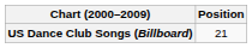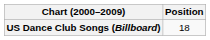US Dance Club Songs (Billboard) | Position: 21 -> 18
